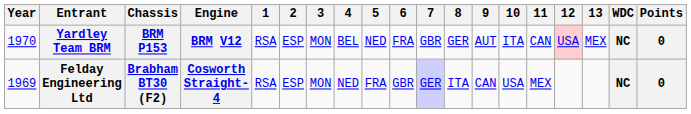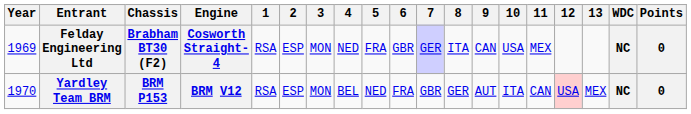rows swapped: Felday Engineering Ltd <-> Yardley Team BRM
